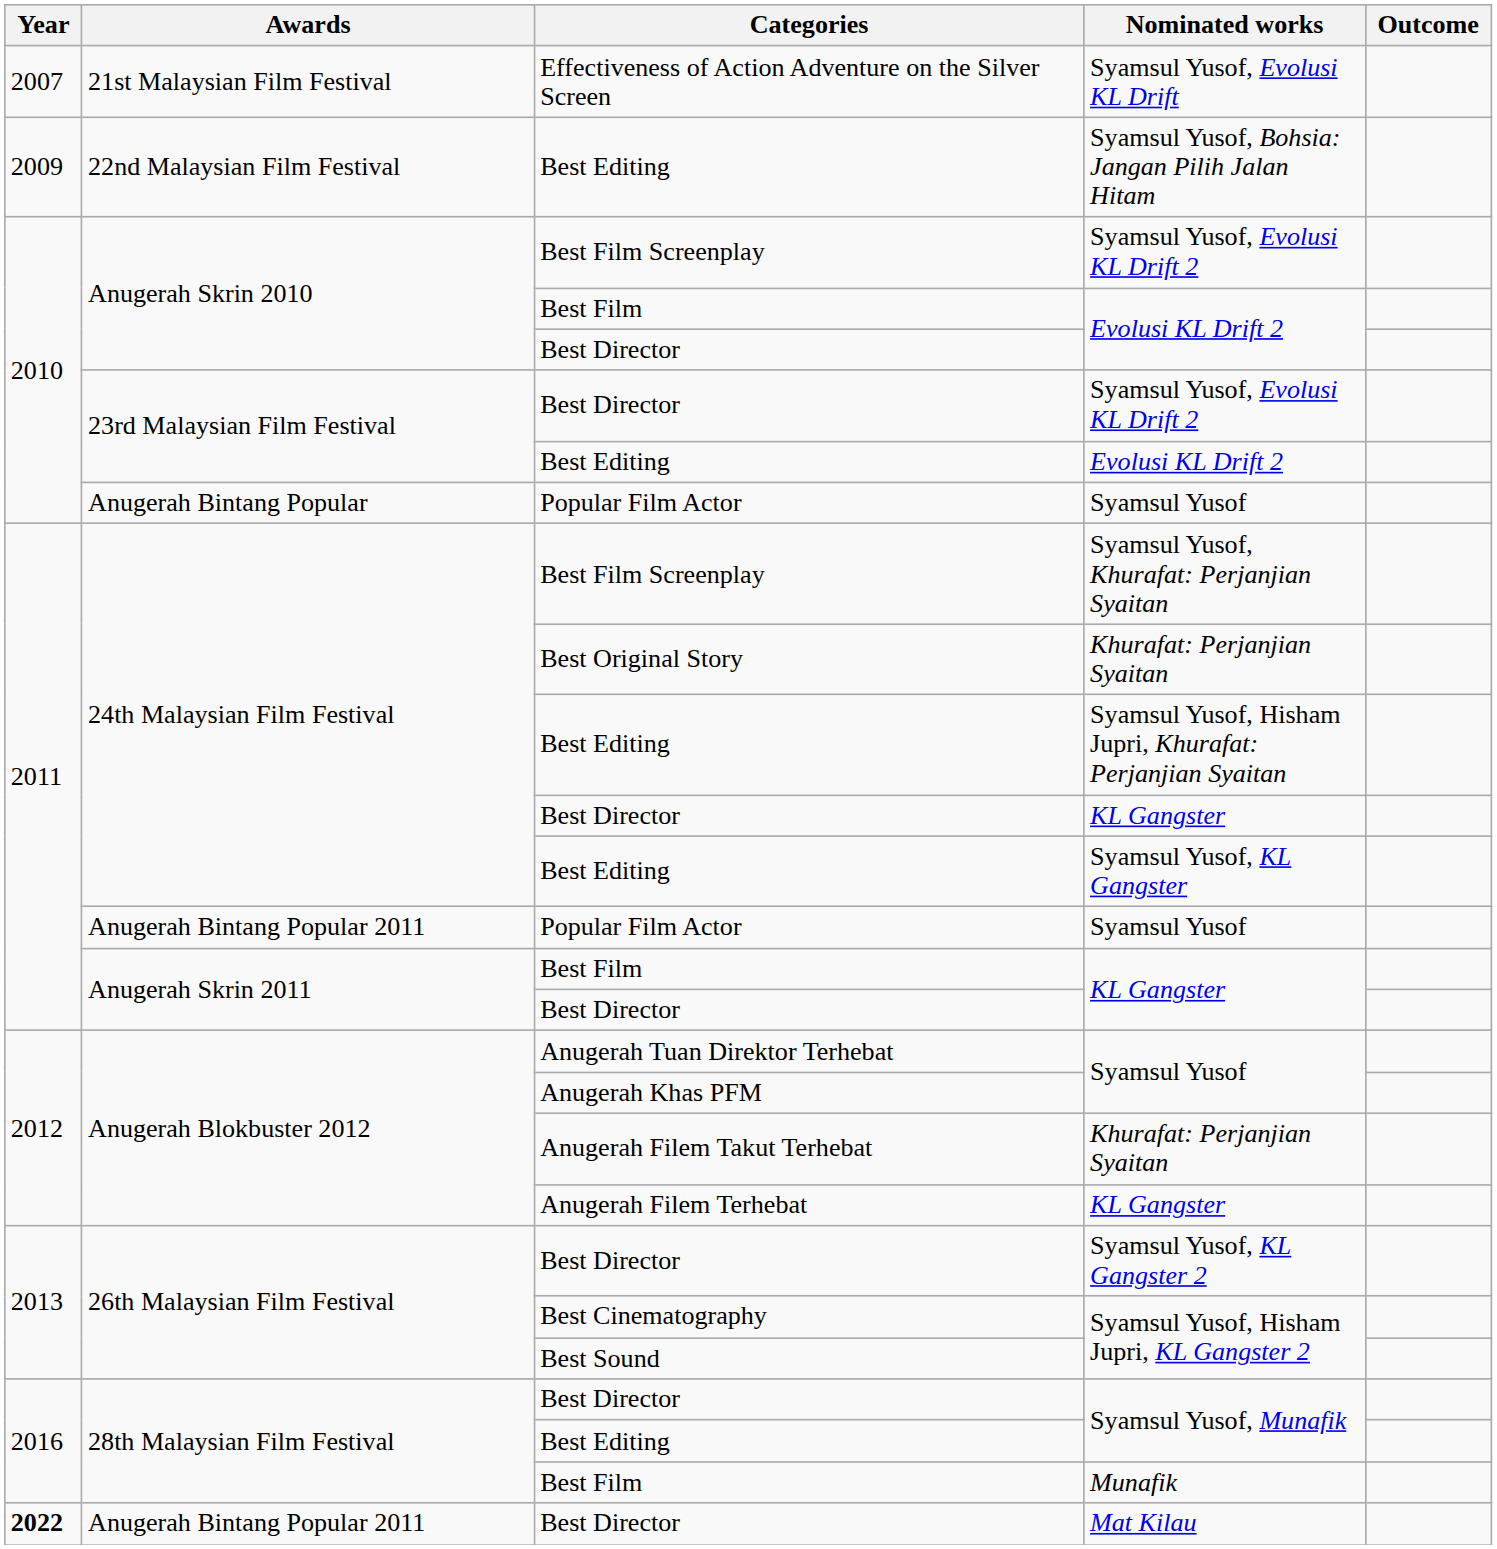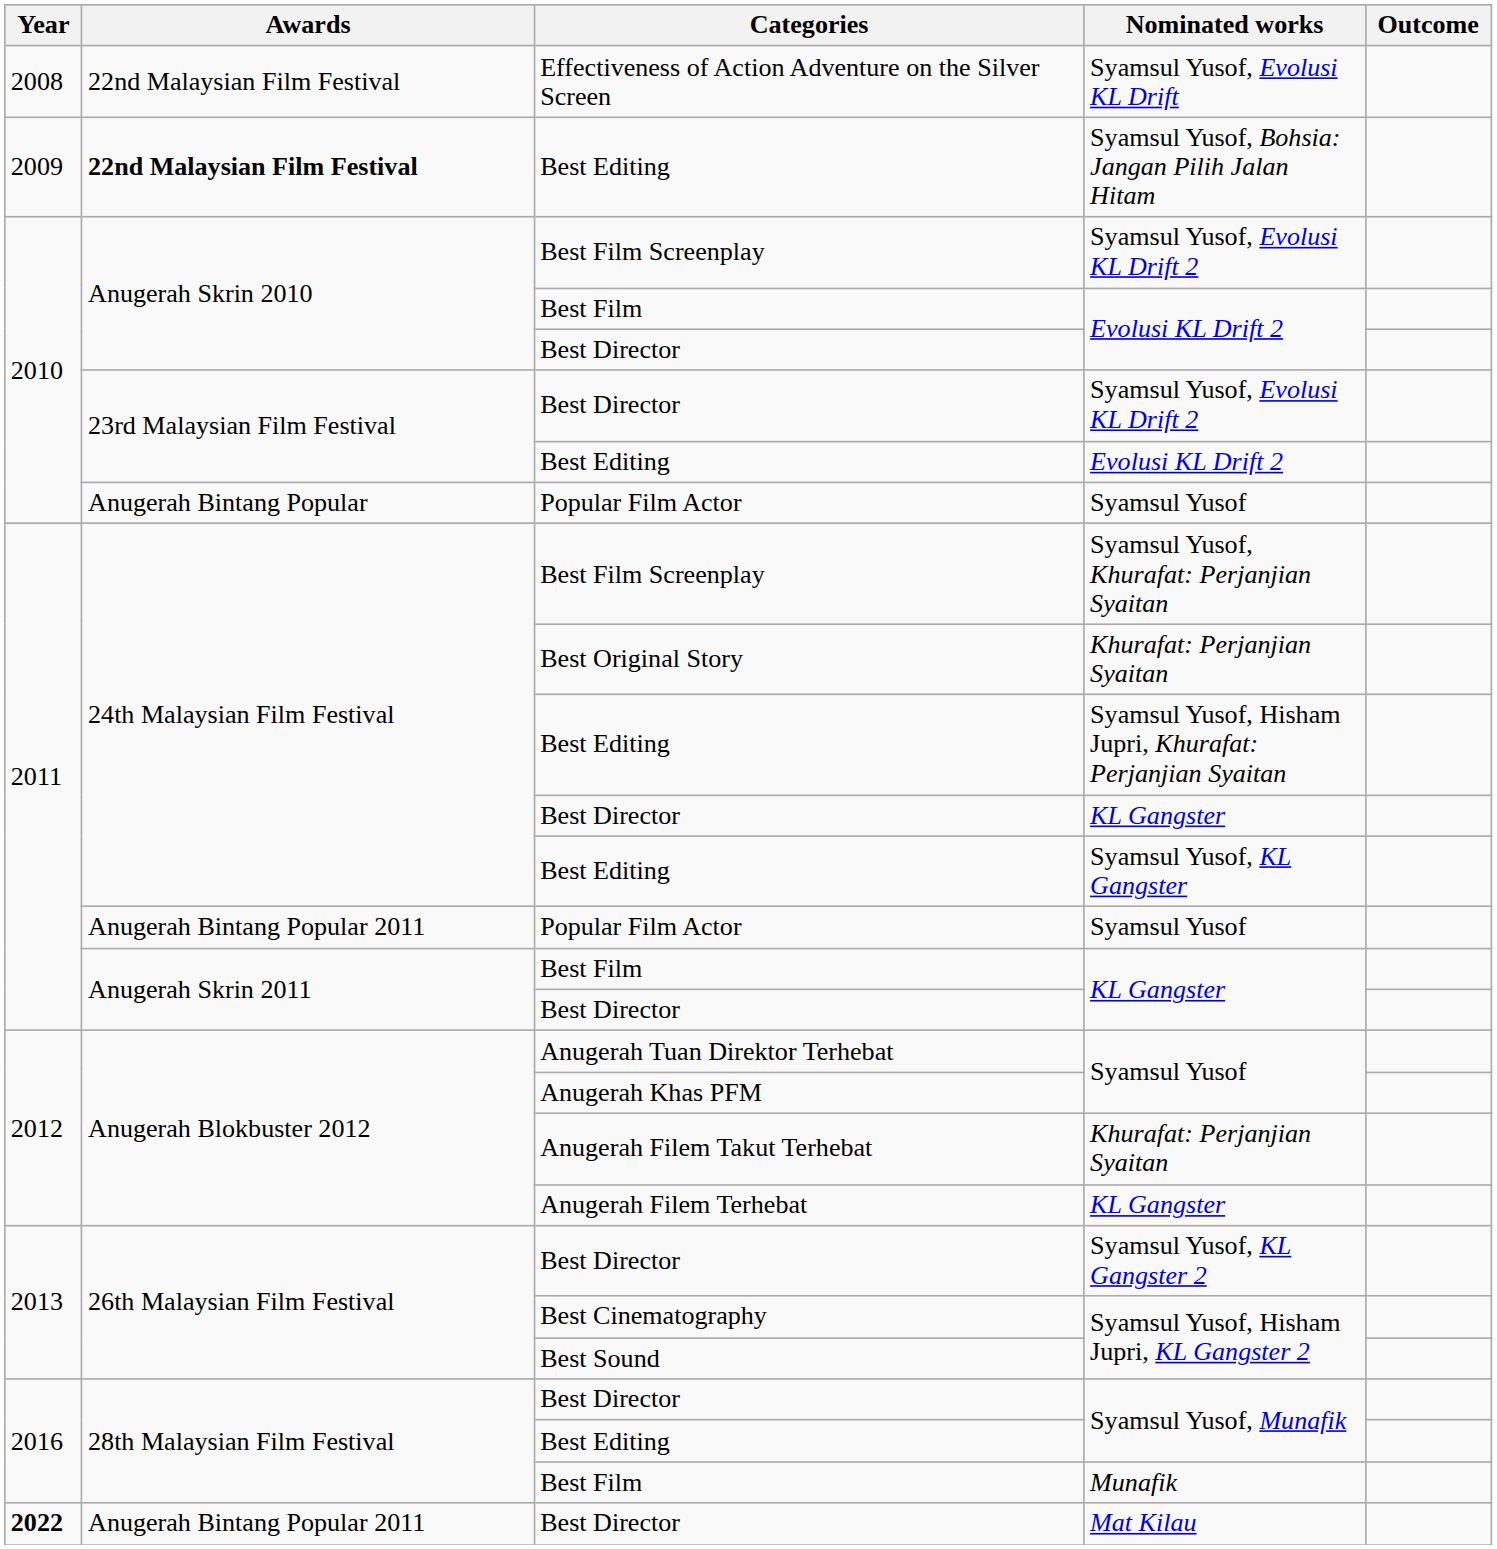Syamsul Yusof, Evolusi KL Drift | Year: 2007 -> 2008
Syamsul Yusof, Evolusi KL Drift | Awards: 21st Malaysian Film Festival -> 22nd Malaysian Film Festival
Syamsul Yusof, Bohsia: Jangan Pilih Jalan Hitam | Awards: normal -> bold
